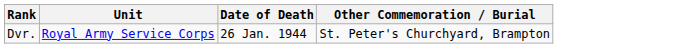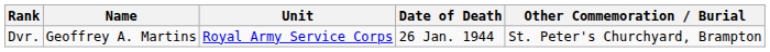+ column: Name | Geoffrey A. Martins
